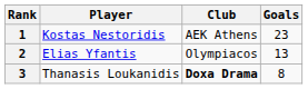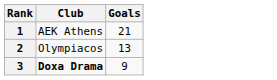- column: Player | Kostas Nestoridis | Elias Yfantis | Thanasis Loukanidis
1 | Goals: 23 -> 21
3 | Goals: 8 -> 9
